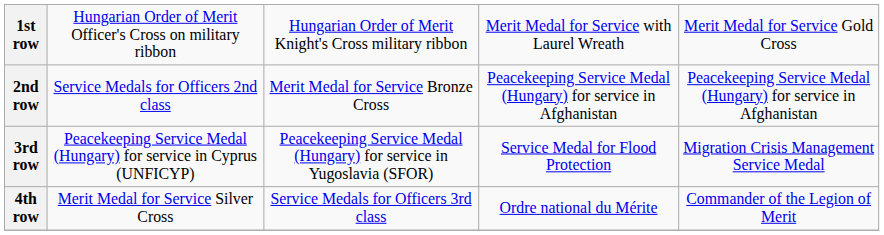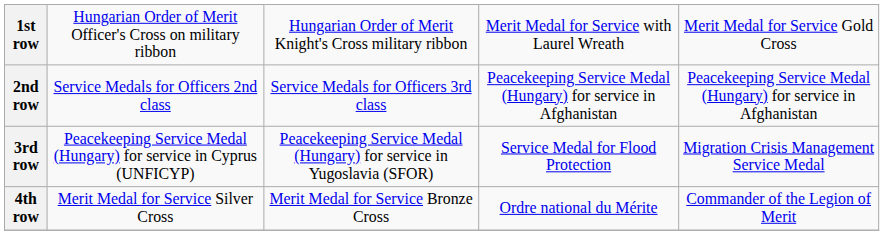2nd row | column 3: Merit Medal for Service Bronze Cross -> Service Medals for Officers 3rd class
4th row | column 3: Service Medals for Officers 3rd class -> Merit Medal for Service Bronze Cross
